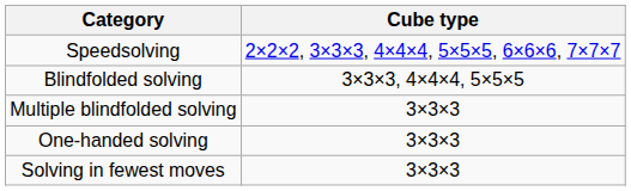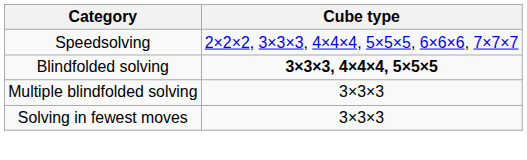Blindfolded solving | Cube type: normal -> bold
- row: One-handed solving | 3×3×3
